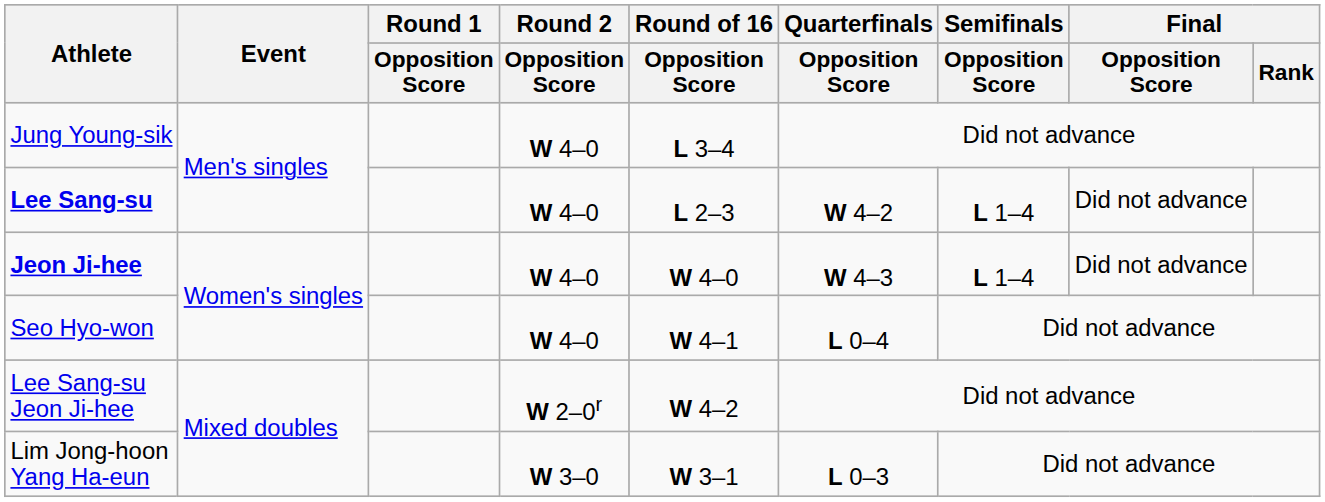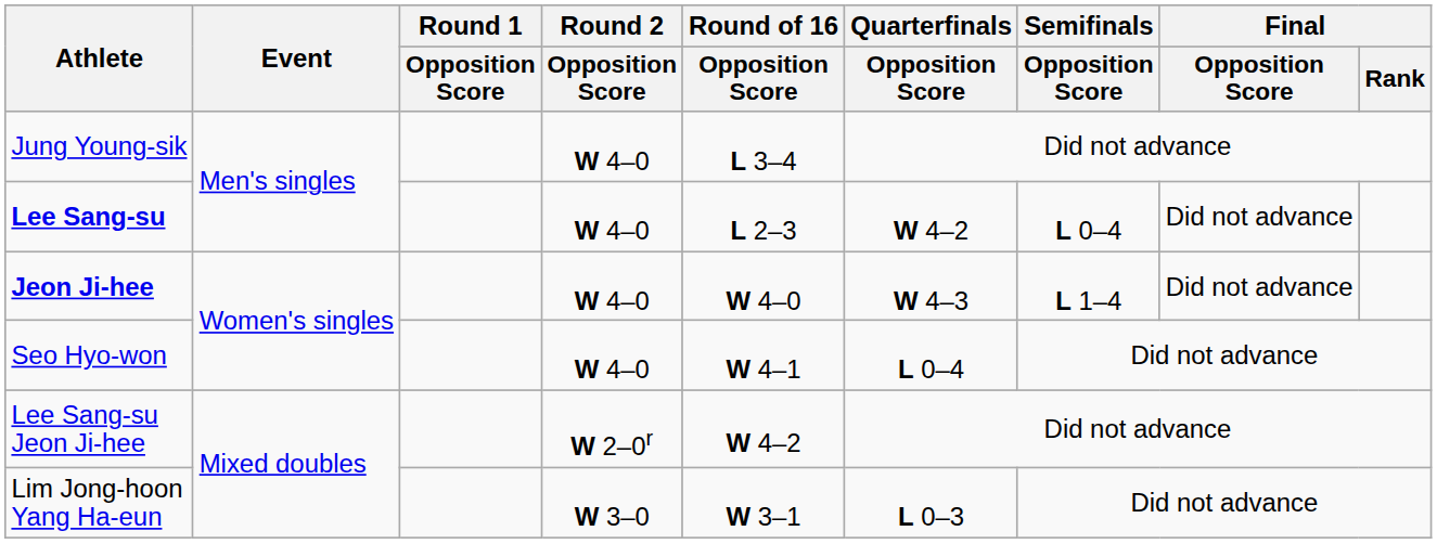Lee Sang-su | Semifinals / Opposition Score: L 1–4 -> L 0–4
